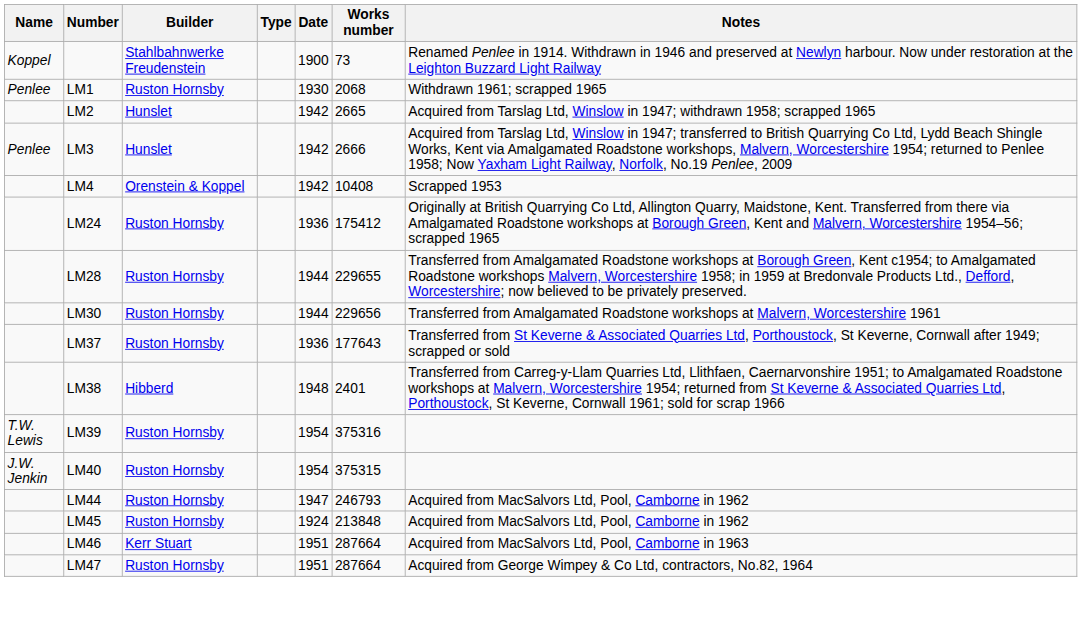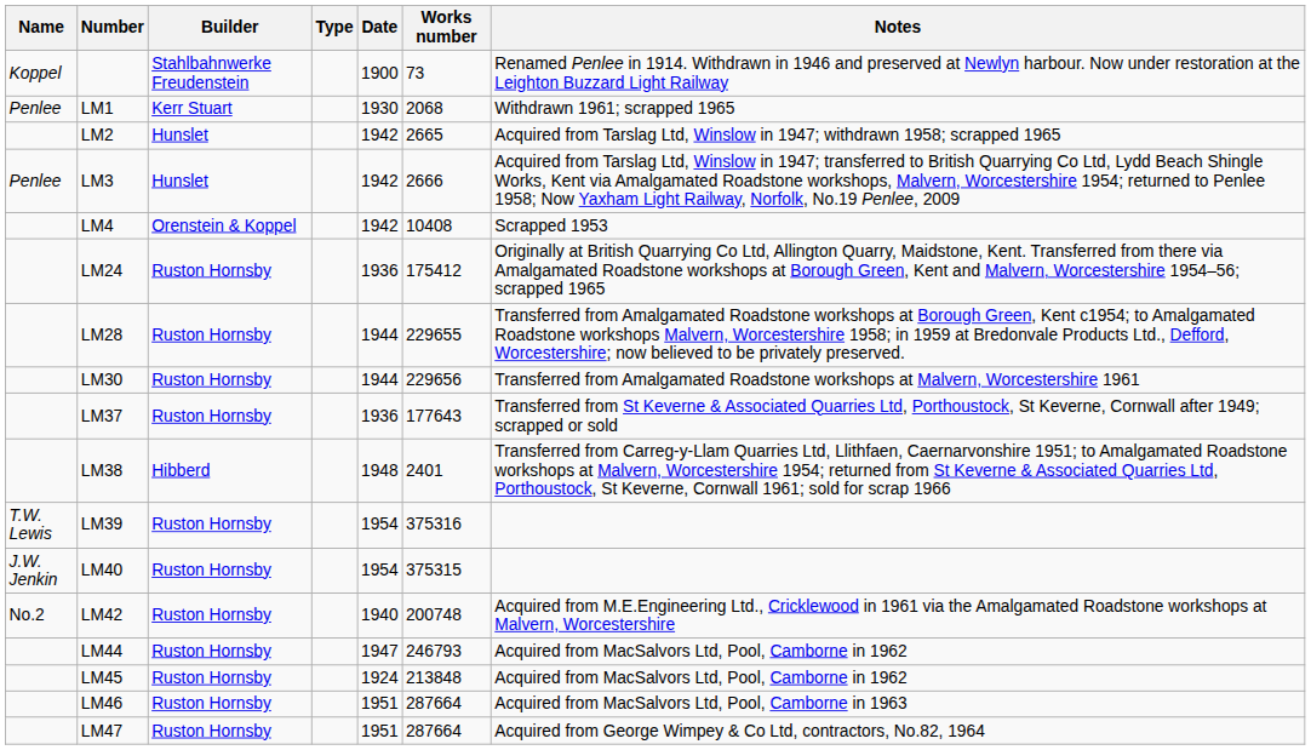LM1 | Builder: Ruston Hornsby -> Kerr Stuart
+ row: No.2 | LM42 | Ruston Hornsby | 1940 | 200748 | Acquired from M.E.Engineering Ltd., Cricklewood in 1961 via the Amalgamated Roadstone workshops at Malvern, Worcestershire
LM46 | Builder: Kerr Stuart -> Ruston Hornsby
